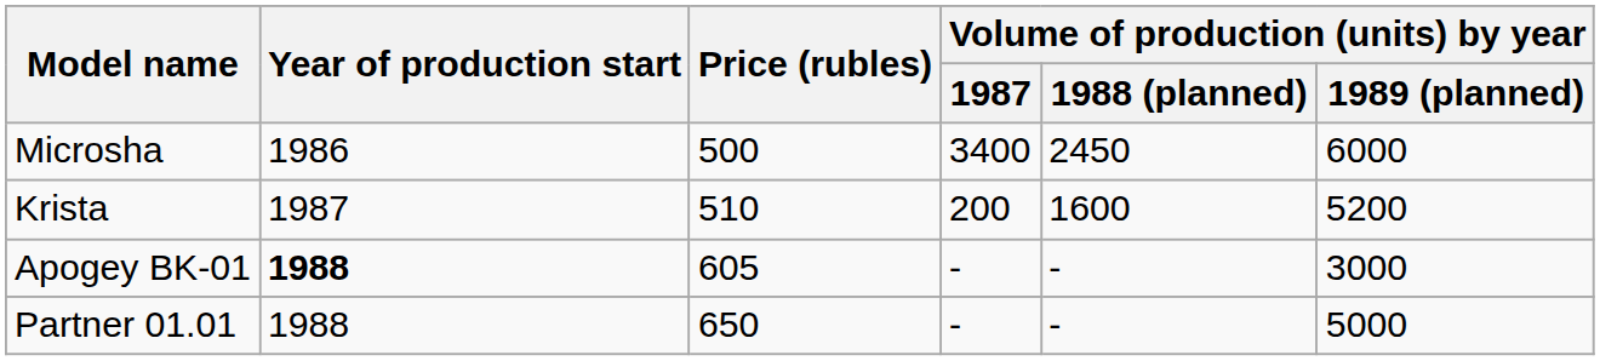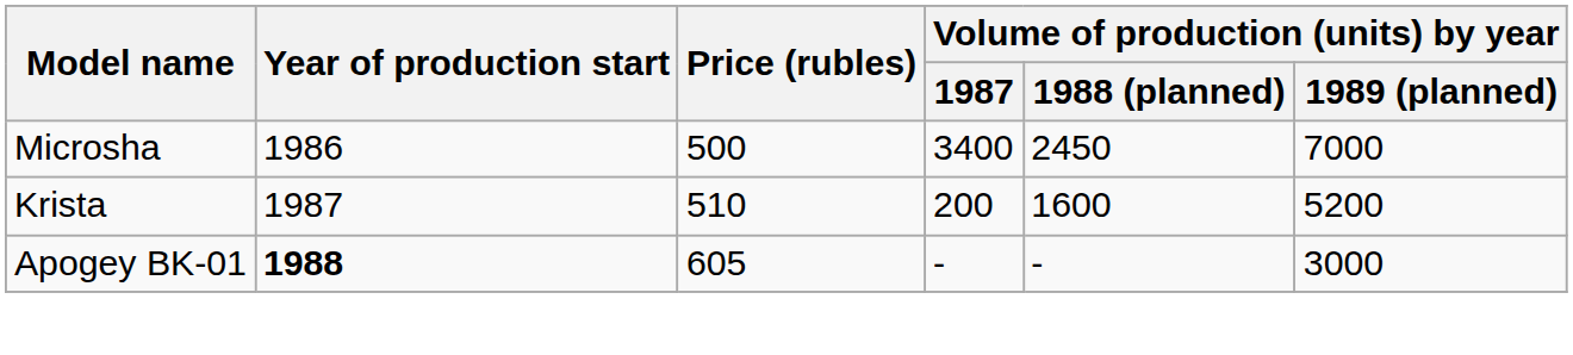Microsha | Volume of production (units) by year / 1989 (planned): 6000 -> 7000
- row: Partner 01.01 | 1988 | 650 | - | - | 5000
